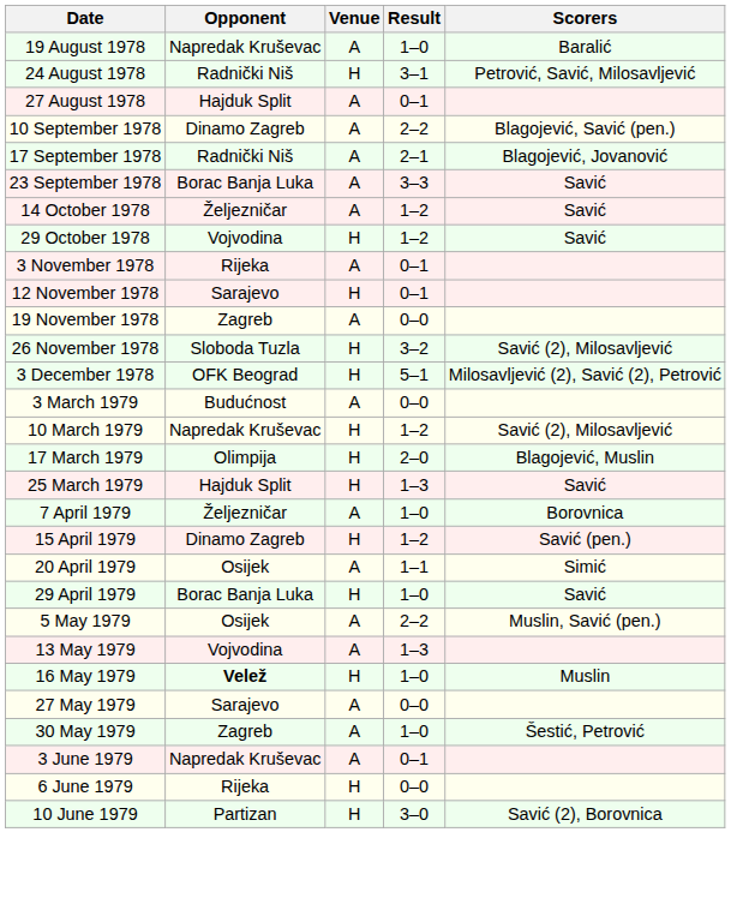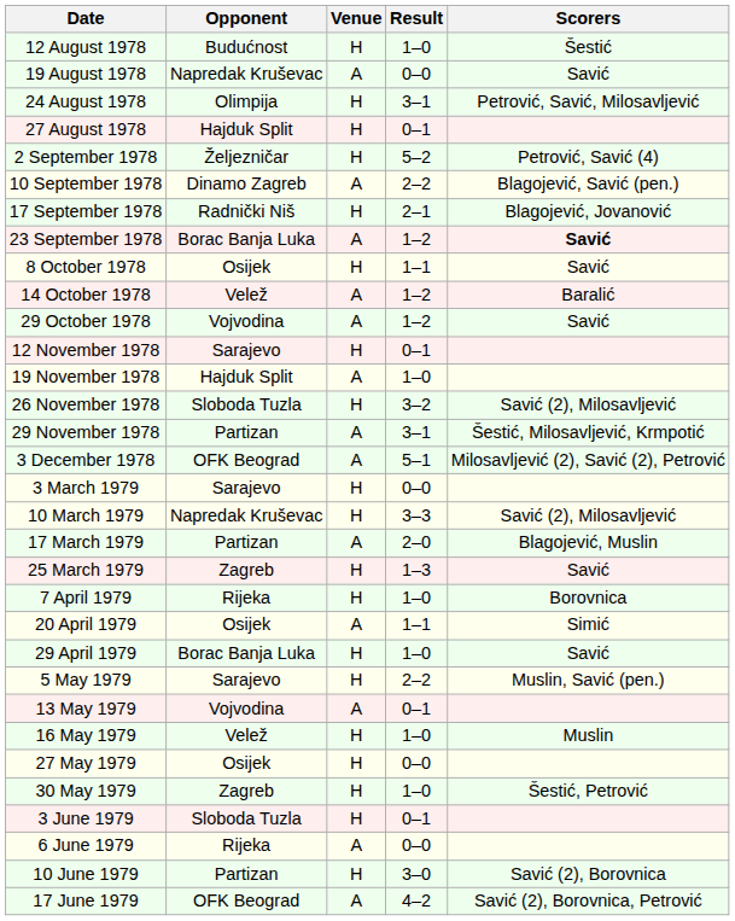+ row: 12 August 1978 | Budućnost | H | 1–0 | Šestić
19 August 1978 | Result: 1–0 -> 0–0
19 August 1978 | Scorers: Baralić -> Savić
24 August 1978 | Opponent: Radnički Niš -> Olimpija
27 August 1978 | Venue: A -> H
+ row: 2 September 1978 | Željezničar | H | 5–2 | Petrović, Savić (4)
17 September 1978 | Venue: A -> H
23 September 1978 | Result: 3–3 -> 1–2
23 September 1978 | Scorers: normal -> bold
+ row: 8 October 1978 | Osijek | H | 1–1 | Savić
14 October 1978 | Opponent: Željezničar -> Velež
14 October 1978 | Scorers: Savić -> Baralić
29 October 1978 | Venue: H -> A
- row: 3 November 1978 | Rijeka | A | 0–1
19 November 1978 | Opponent: Zagreb -> Hajduk Split
19 November 1978 | Result: 0–0 -> 1–0
+ row: 29 November 1978 | Partizan | A | 3–1 | Šestić, Milosavljević, Krmpotić
3 December 1978 | Venue: H -> A
3 March 1979 | Opponent: Budućnost -> Sarajevo
3 March 1979 | Venue: A -> H
10 March 1979 | Result: 1–2 -> 3–3
17 March 1979 | Opponent: Olimpija -> Partizan
17 March 1979 | Venue: H -> A
25 March 1979 | Opponent: Hajduk Split -> Zagreb
7 April 1979 | Opponent: Željezničar -> Rijeka
7 April 1979 | Venue: A -> H
- row: 15 April 1979 | Dinamo Zagreb | H | 1–2 | Savić (pen.)
5 May 1979 | Opponent: Osijek -> Sarajevo
5 May 1979 | Venue: A -> H
13 May 1979 | Result: 1–3 -> 0–1
16 May 1979 | Opponent: bold -> normal
27 May 1979 | Opponent: Sarajevo -> Osijek
27 May 1979 | Venue: A -> H
30 May 1979 | Venue: A -> H
3 June 1979 | Opponent: Napredak Kruševac -> Sloboda Tuzla
3 June 1979 | Venue: A -> H
6 June 1979 | Venue: H -> A
+ row: 17 June 1979 | OFK Beograd | A | 4–2 | Savić (2), Borovnica, Petrović
